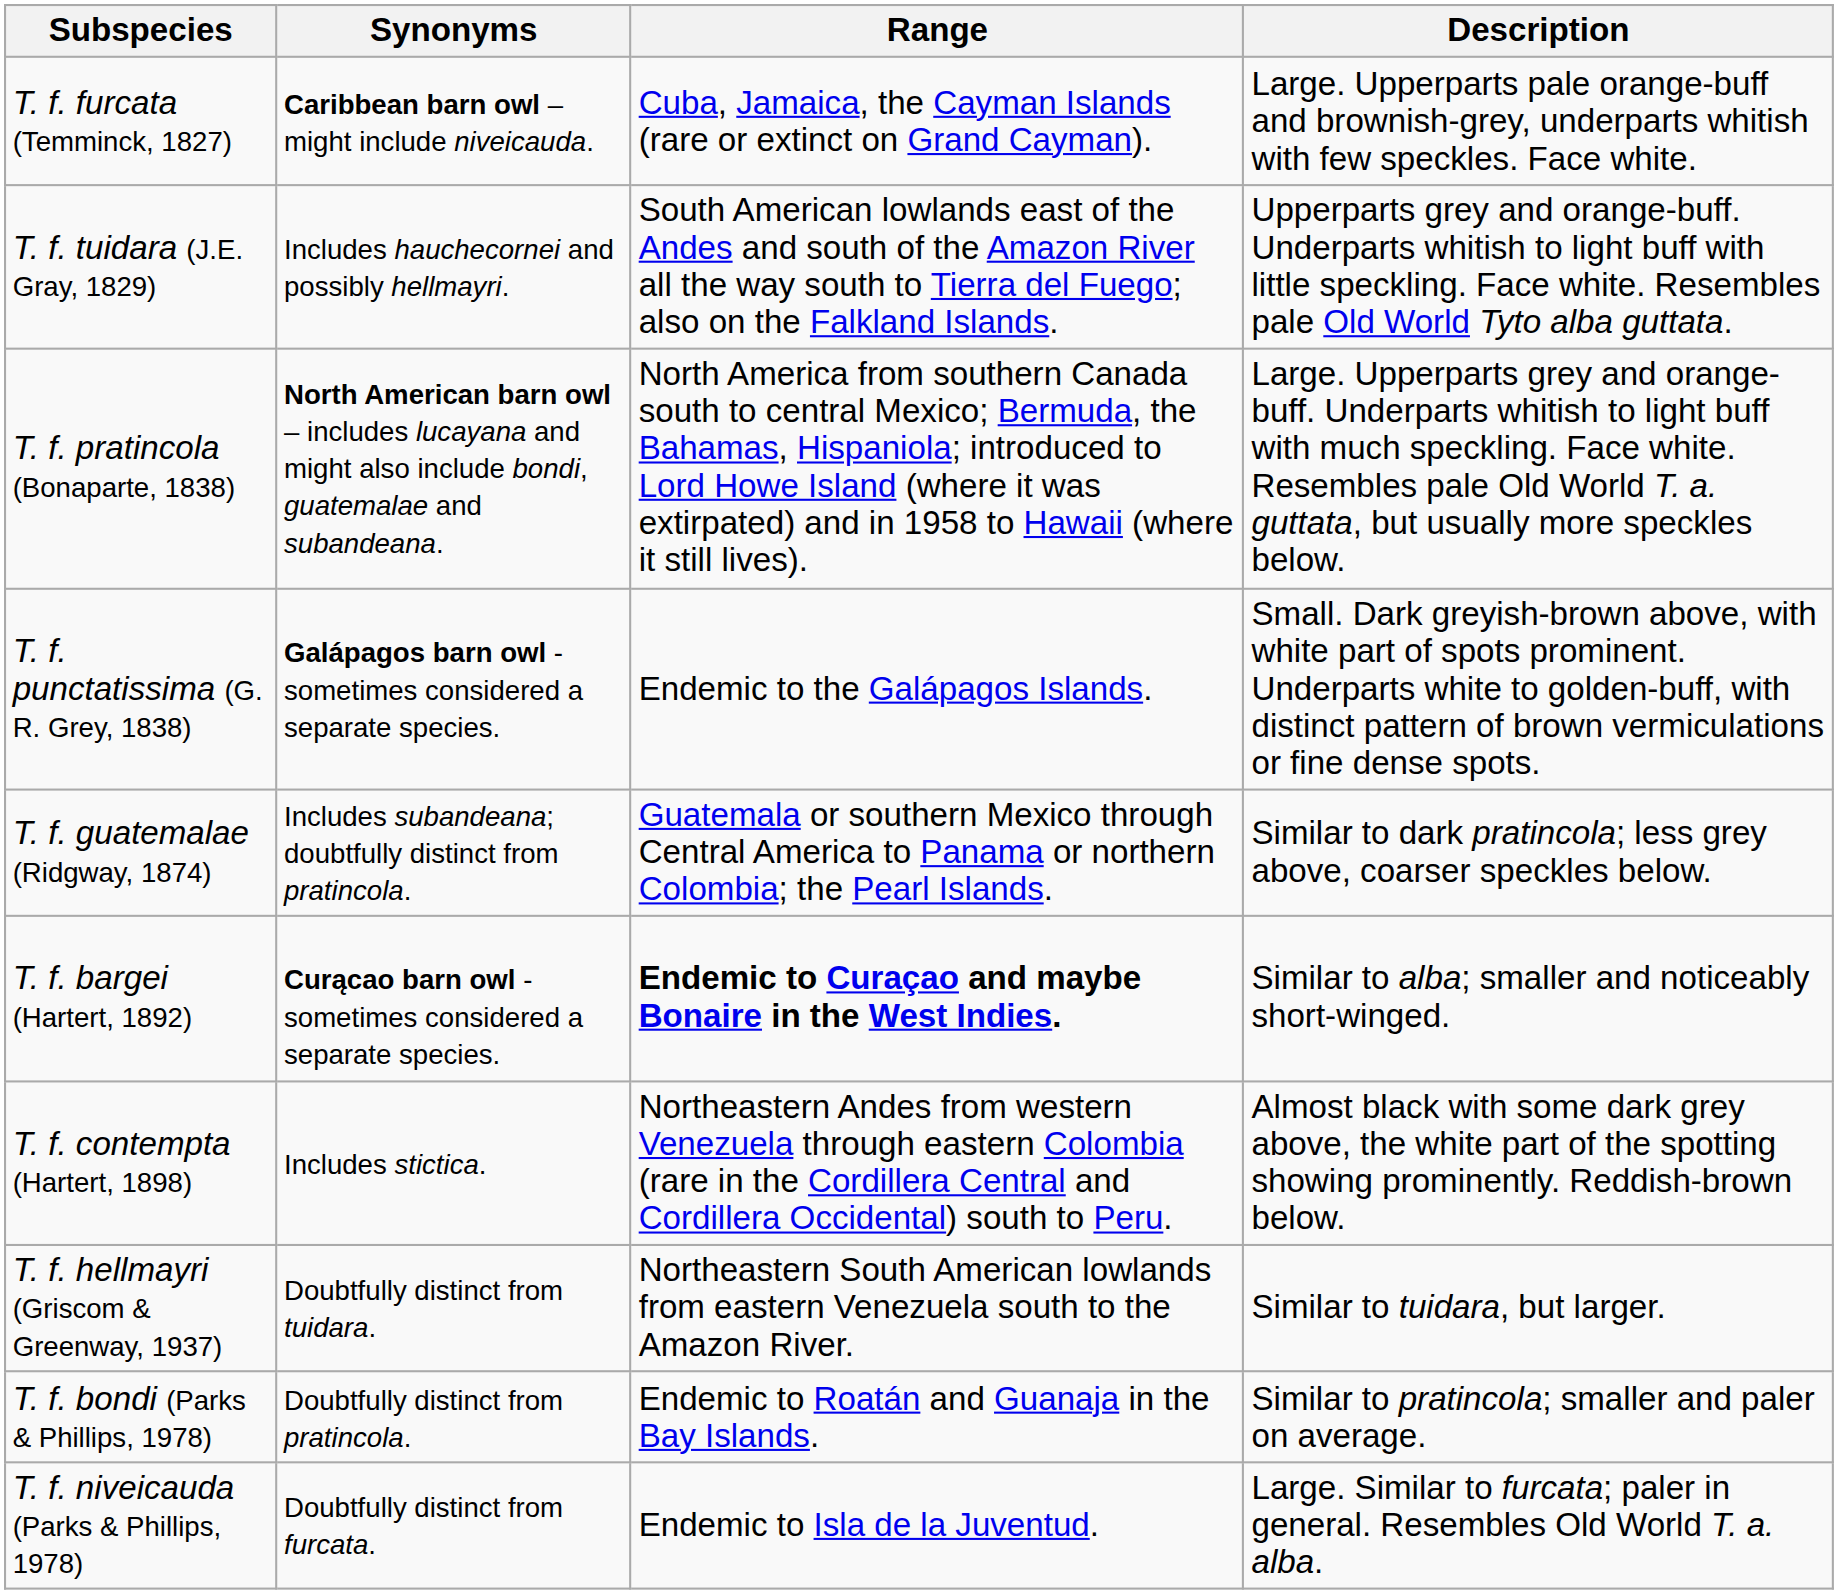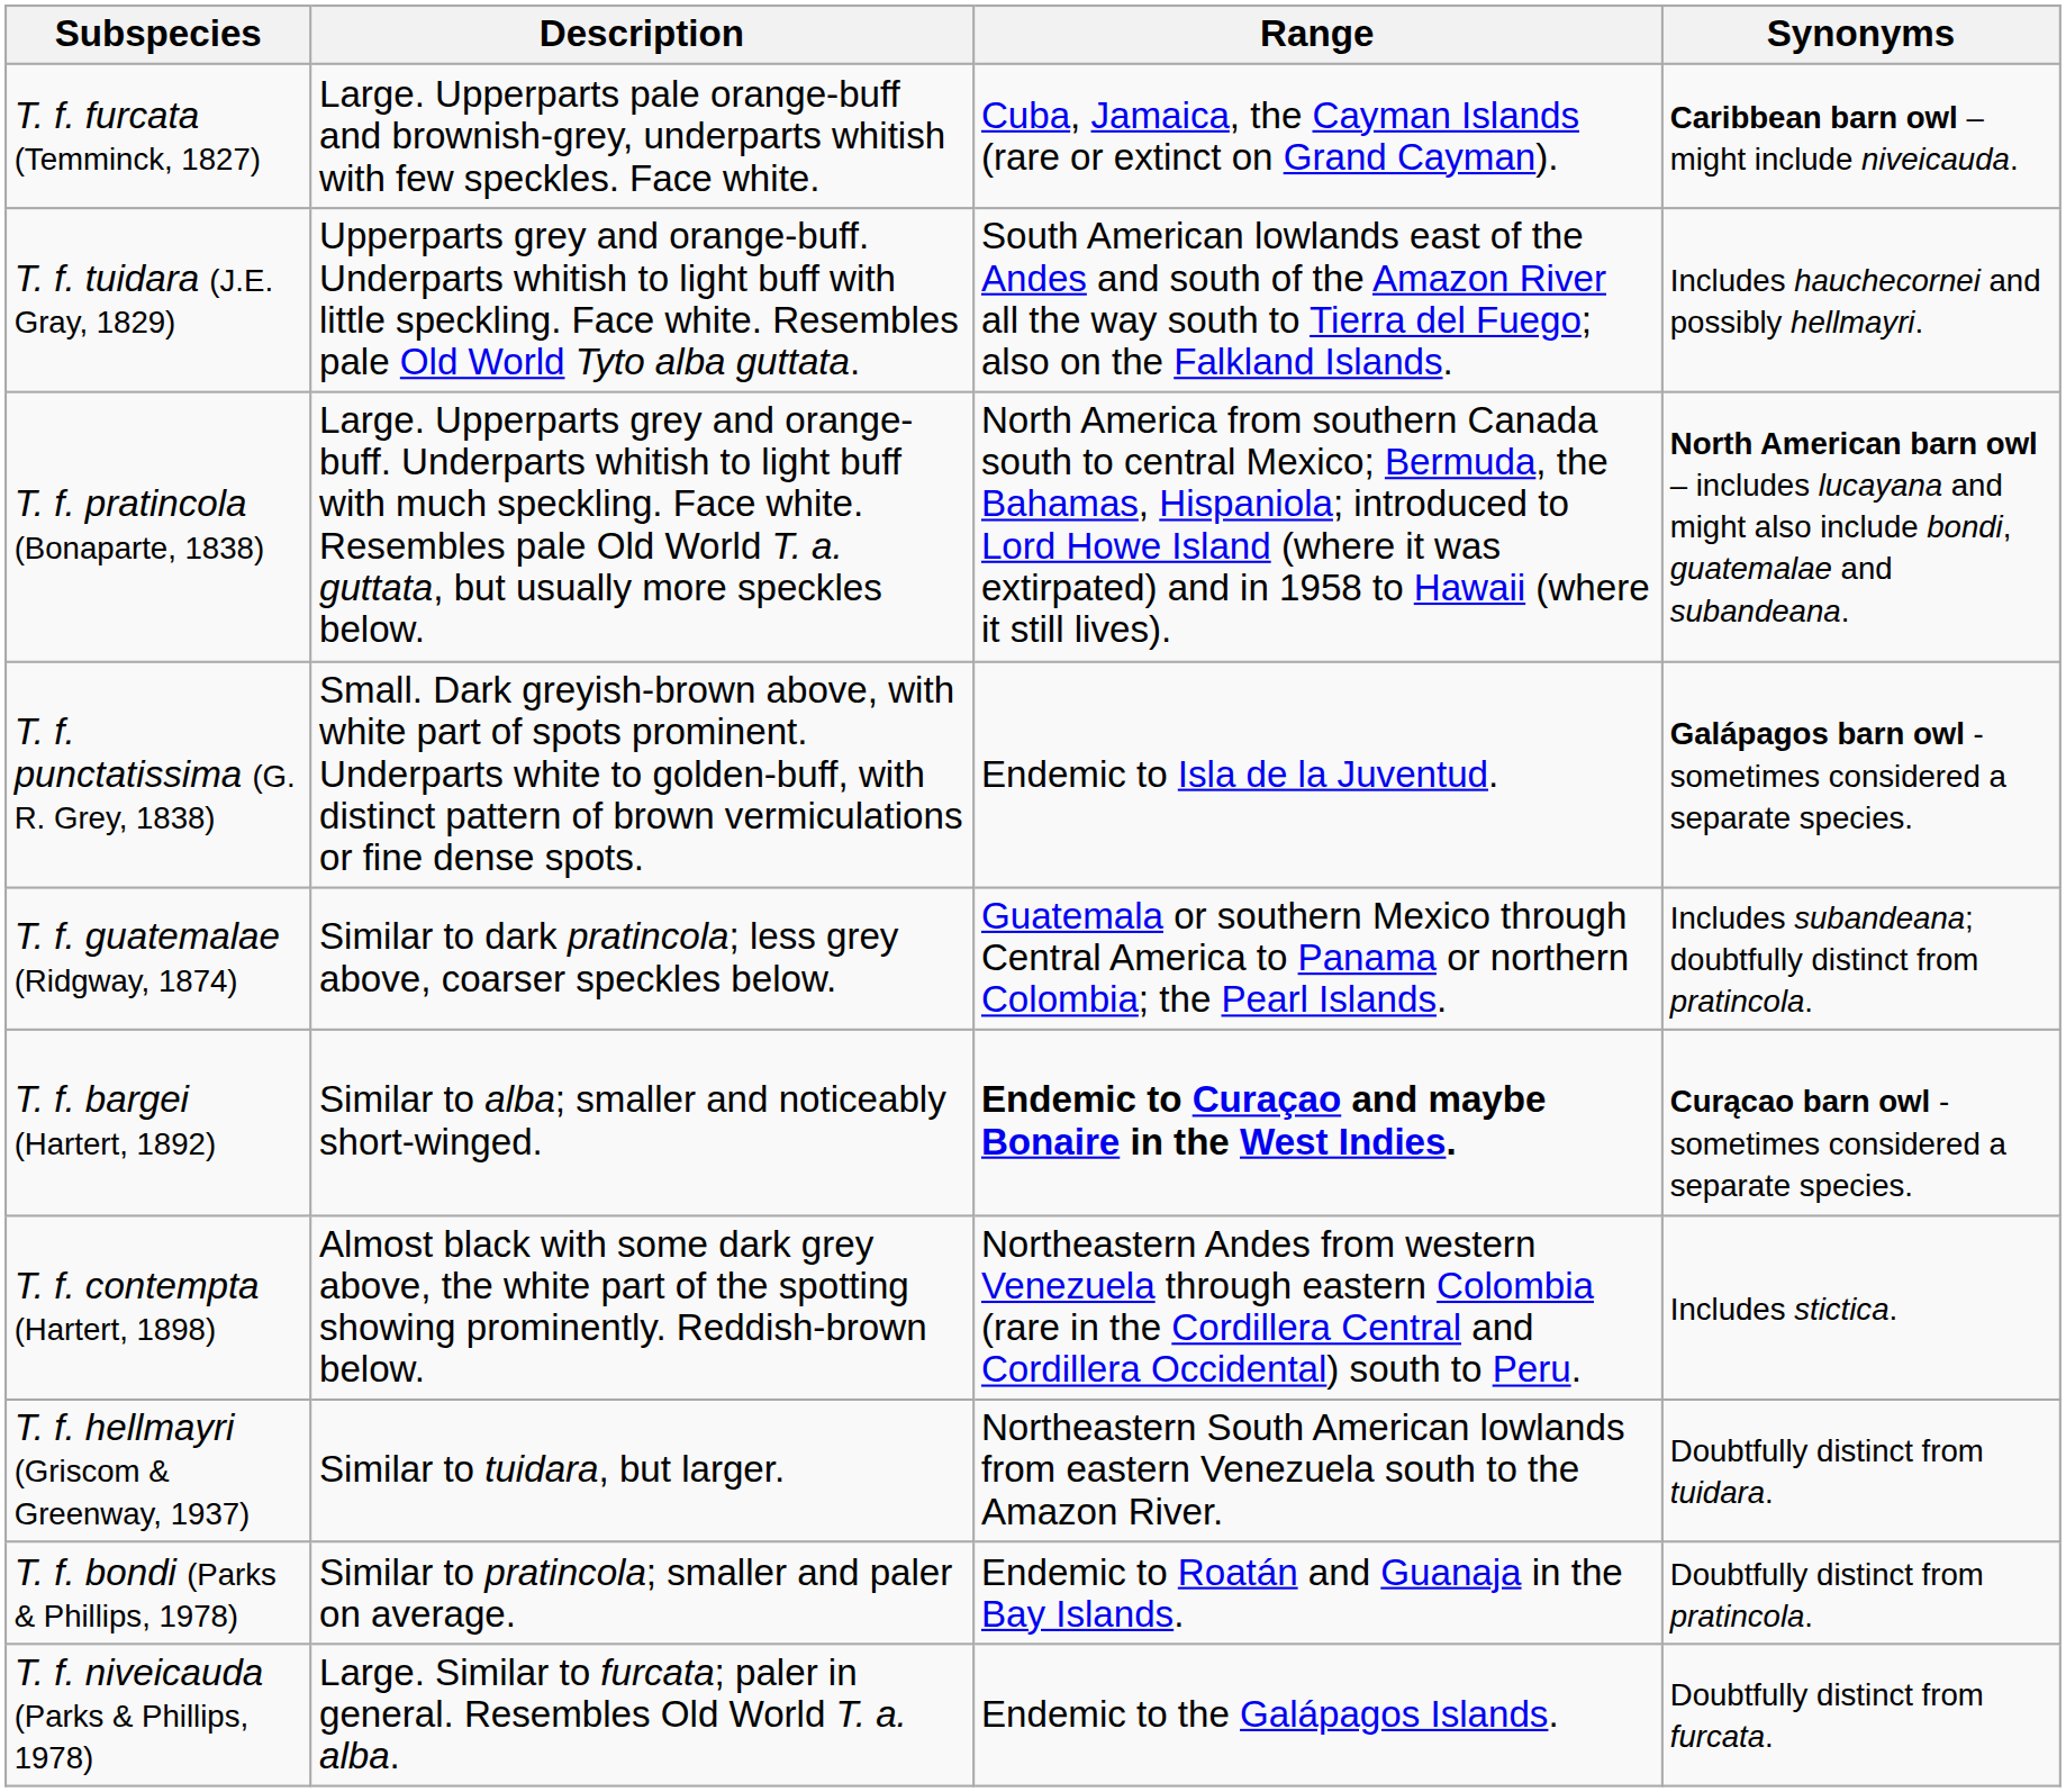columns swapped: Description <-> Synonyms
T. f. punctatissima (G. R. Grey, 1838) | Range: Endemic to the Galápagos Islands. -> Endemic to Isla de la Juventud.
T. f. niveicauda (Parks & Phillips, 1978) | Range: Endemic to Isla de la Juventud. -> Endemic to the Galápagos Islands.
